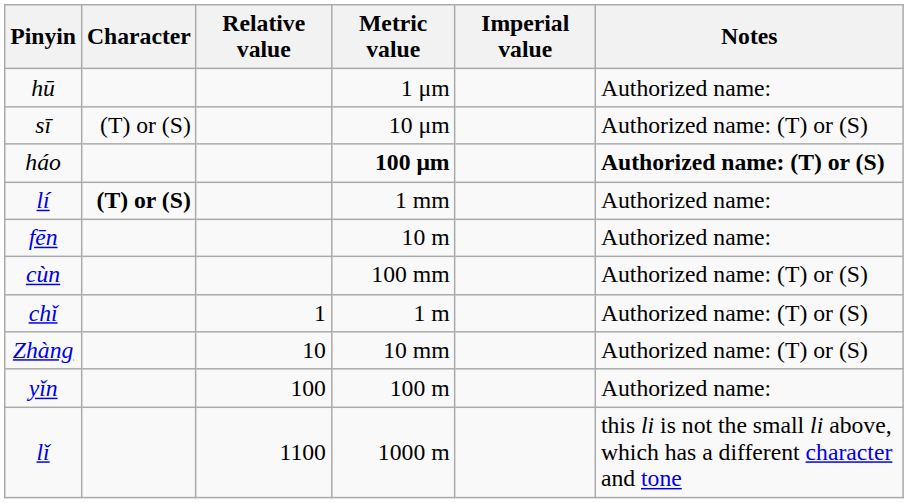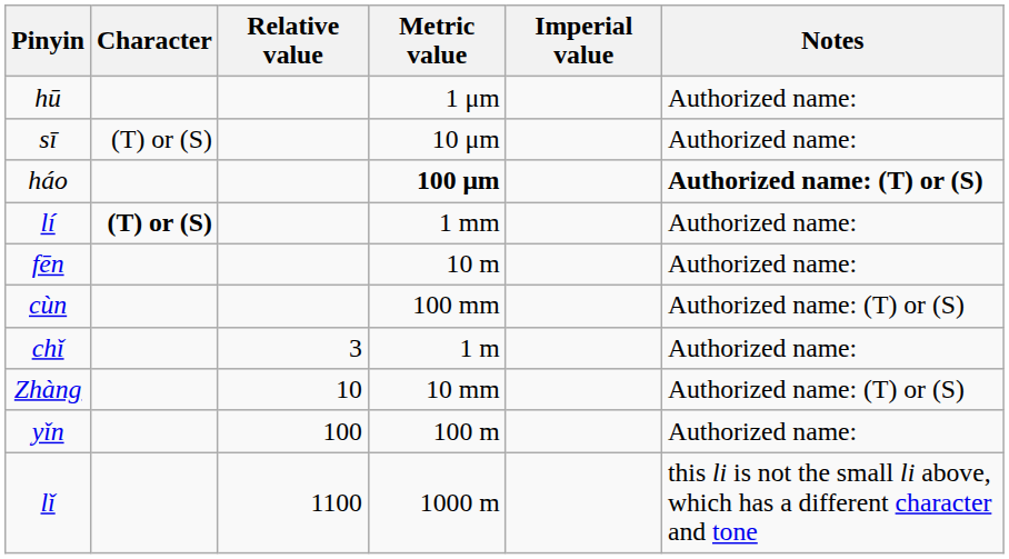sī | Notes: Authorized name: (T) or (S) -> Authorized name:
chǐ | Relative value: 1 -> 3
chǐ | Notes: Authorized name: (T) or (S) -> Authorized name:
